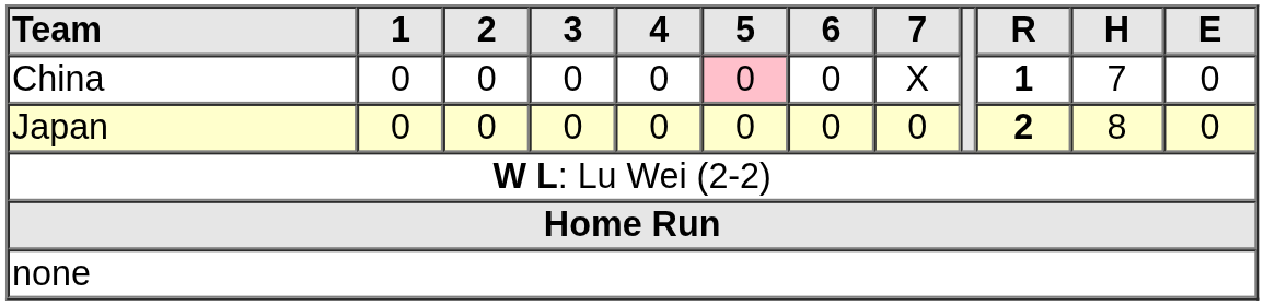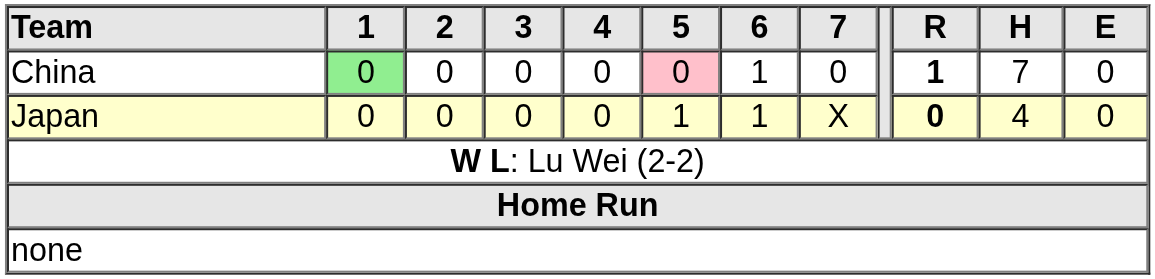China | 1: no background -> lightgreen background
China | 6: 0 -> 1
China | 7: X -> 0
Japan | 5: 0 -> 1
Japan | 6: 0 -> 1
Japan | 7: 0 -> X
Japan | R: 2 -> 0
Japan | H: 8 -> 4
